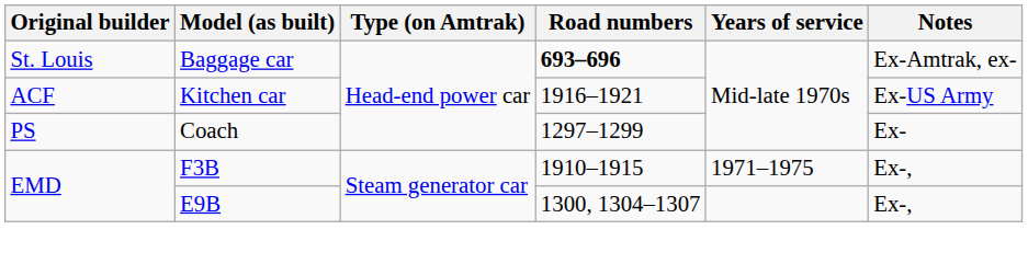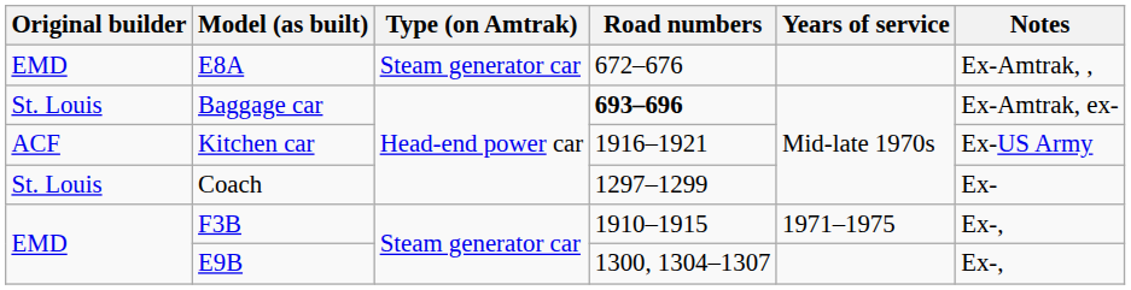+ row: EMD | E8A | Steam generator car | 672–676 | Ex-Amtrak, ,
Coach | Original builder: PS -> St. Louis
